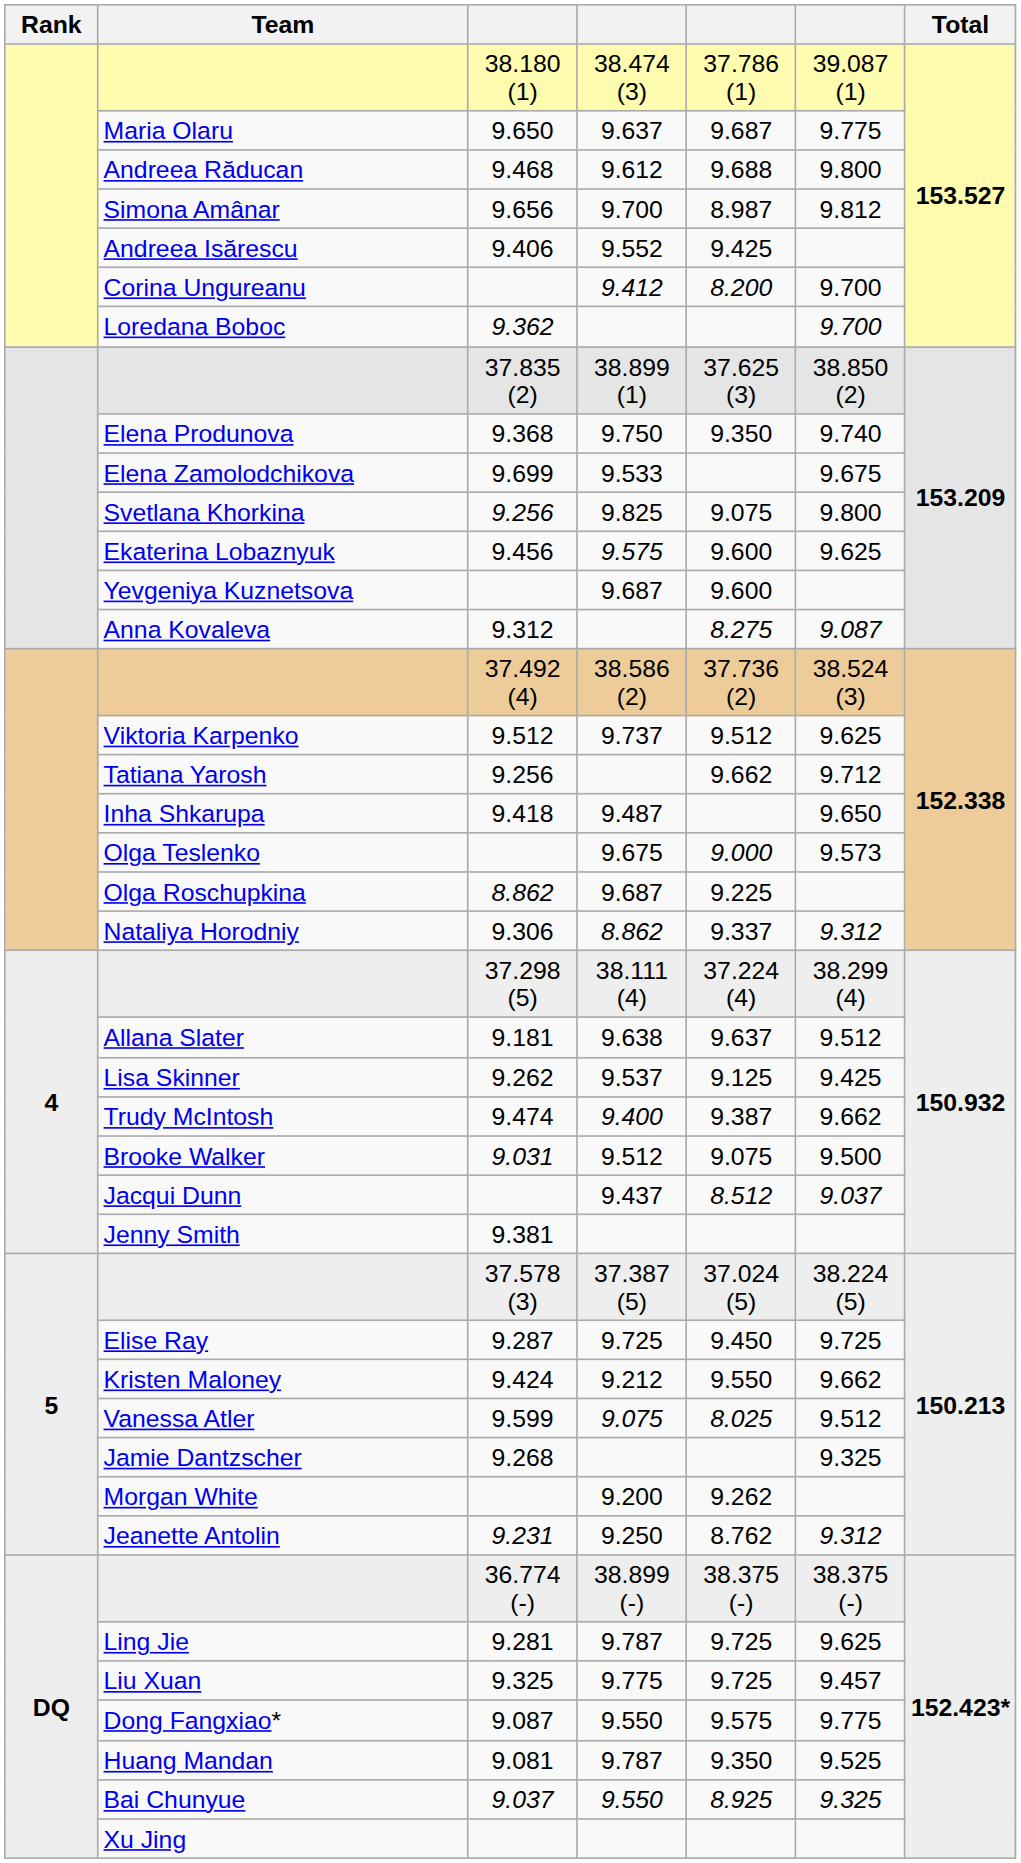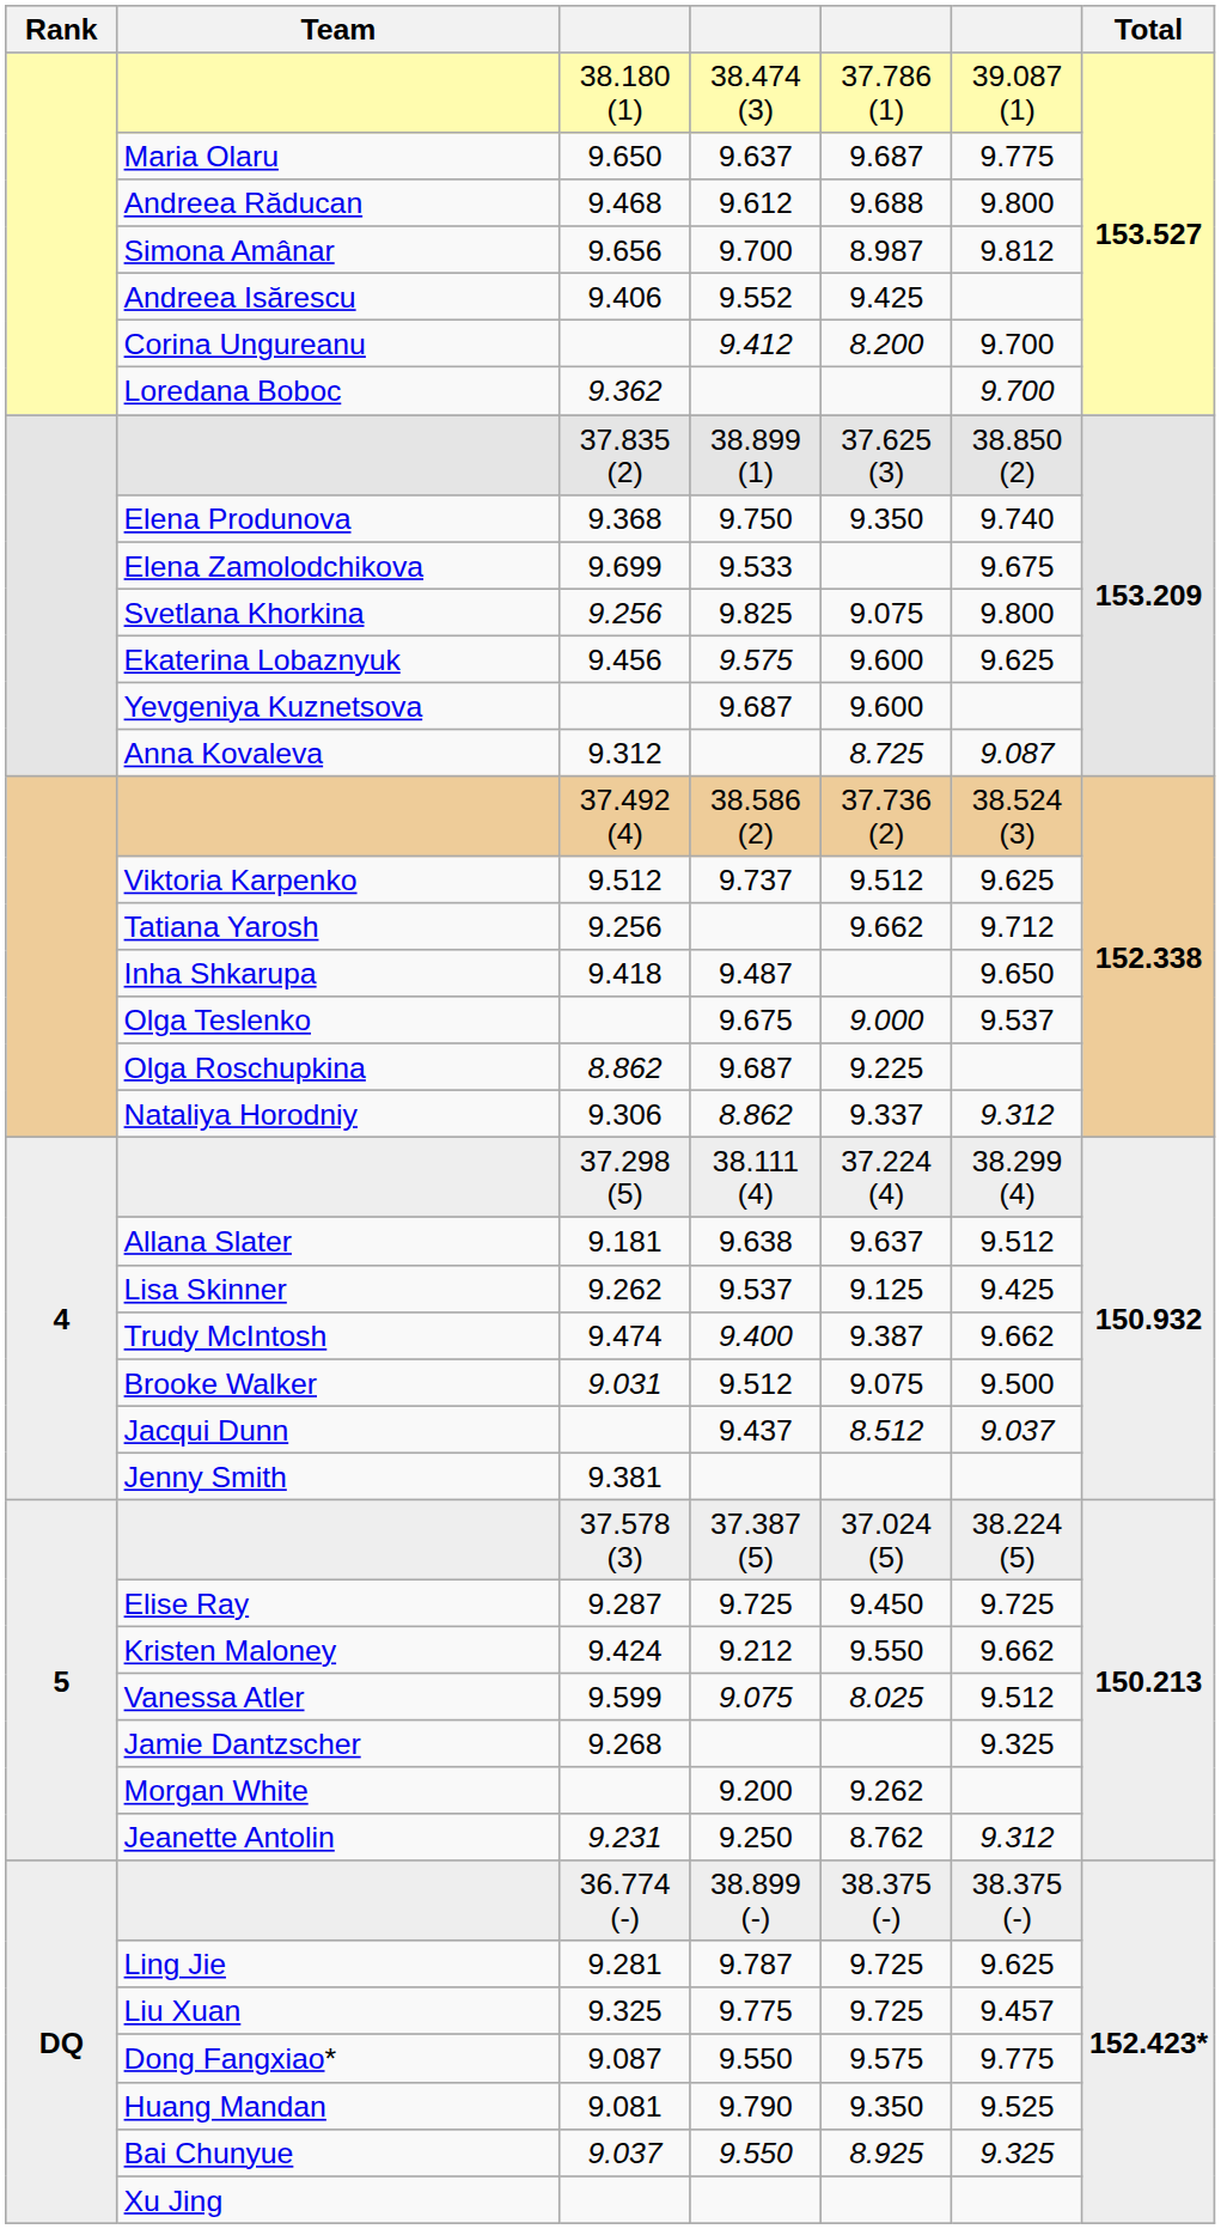Anna Kovaleva | column 5: 8.275 -> 8.725
Olga Teslenko | column 6: 9.573 -> 9.537
Huang Mandan | column 4: 9.787 -> 9.790
